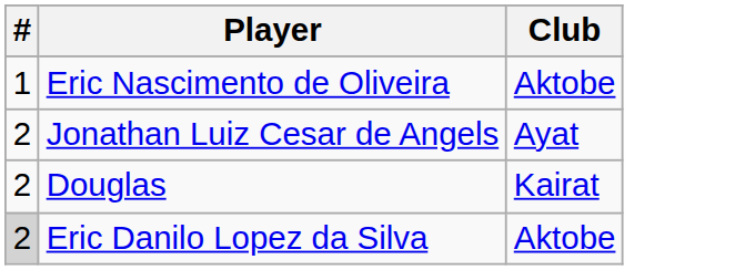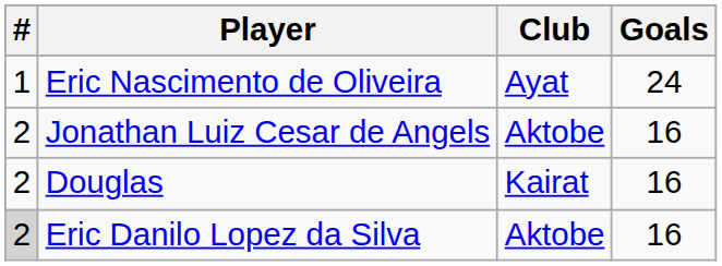+ column: Goals | 24 | 16 | 16 | 16
Eric Nascimento de Oliveira | Club: Aktobe -> Ayat
Jonathan Luiz Cesar de Angels | Club: Ayat -> Aktobe
